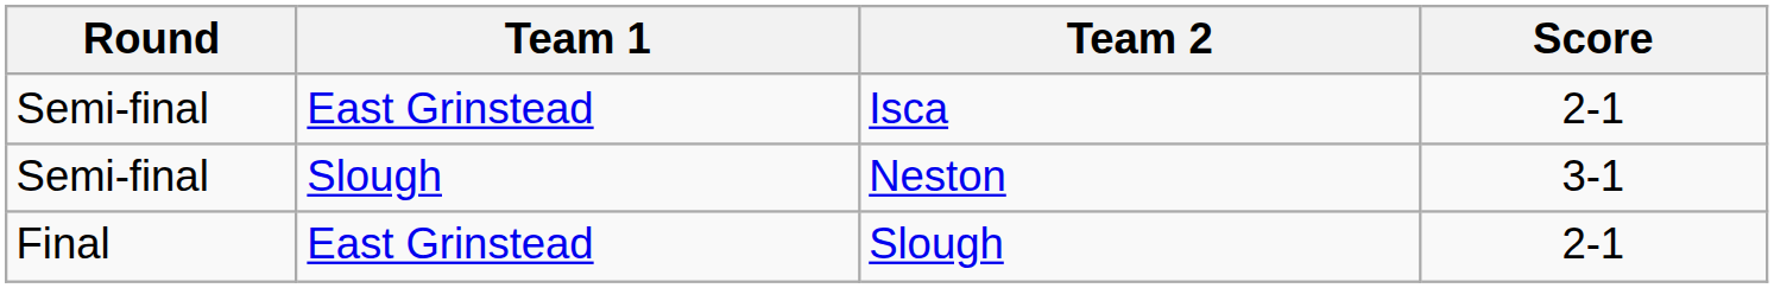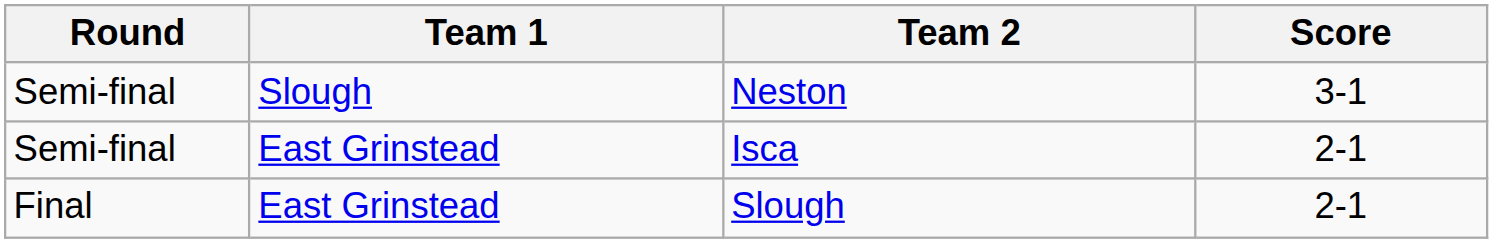rows swapped: Isca <-> Neston
